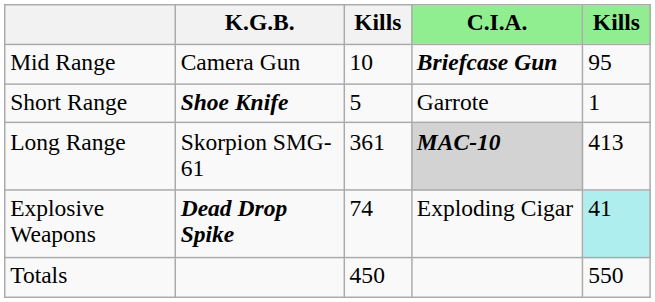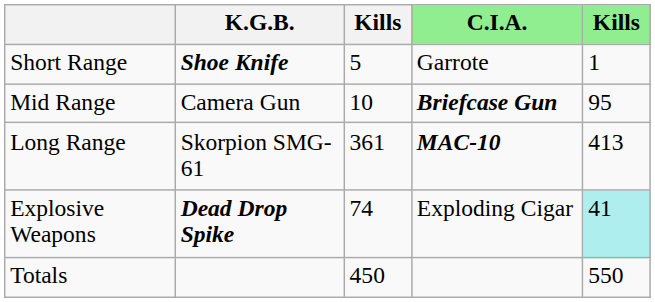rows swapped: Short Range <-> Mid Range
Long Range | C.I.A.: lightgrey background -> no background
